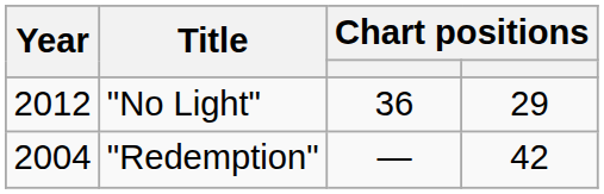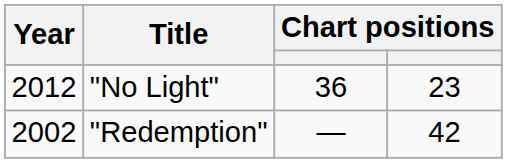"No Light" | column 4: 29 -> 23
"Redemption" | Year: 2004 -> 2002
